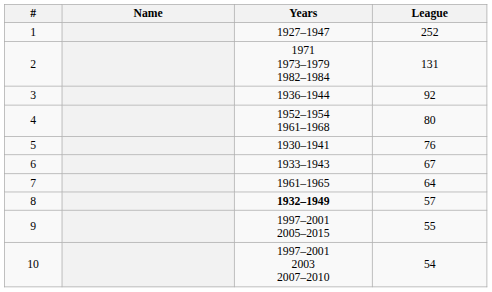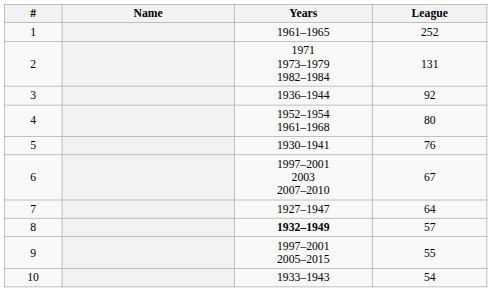1 | Years: 1927–1947 -> 1961–1965
6 | Years: 1933–1943 -> 1997–2001 2003 2007–2010
7 | Years: 1961–1965 -> 1927–1947
10 | Years: 1997–2001 2003 2007–2010 -> 1933–1943
